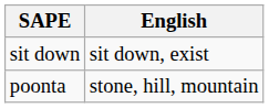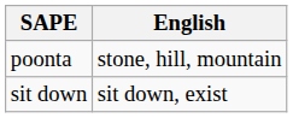rows swapped: poonta <-> sit down
